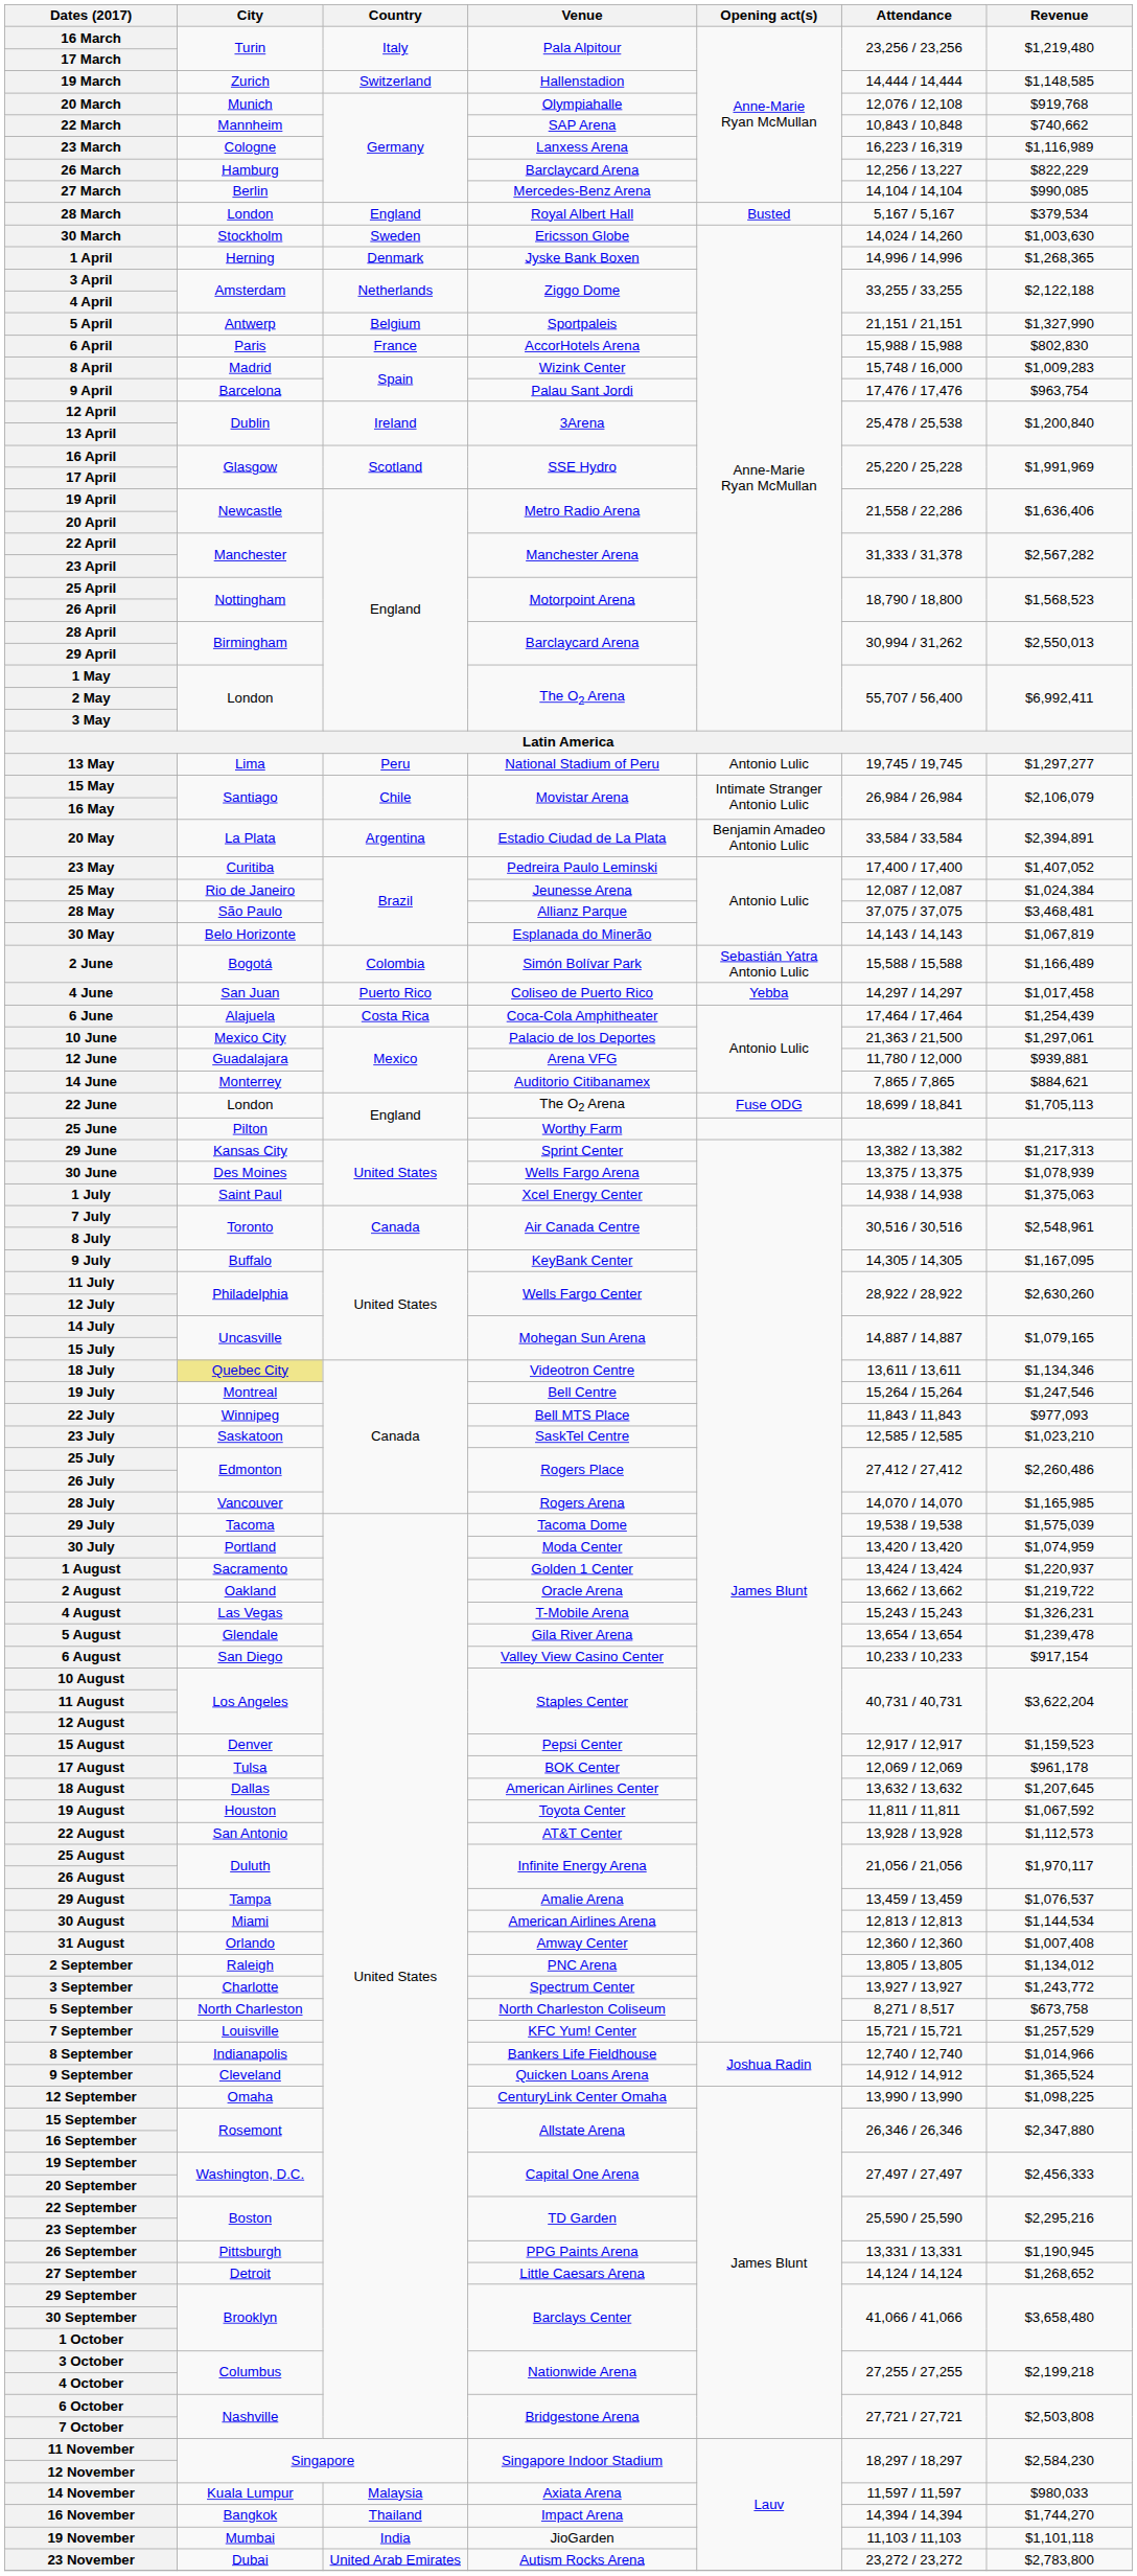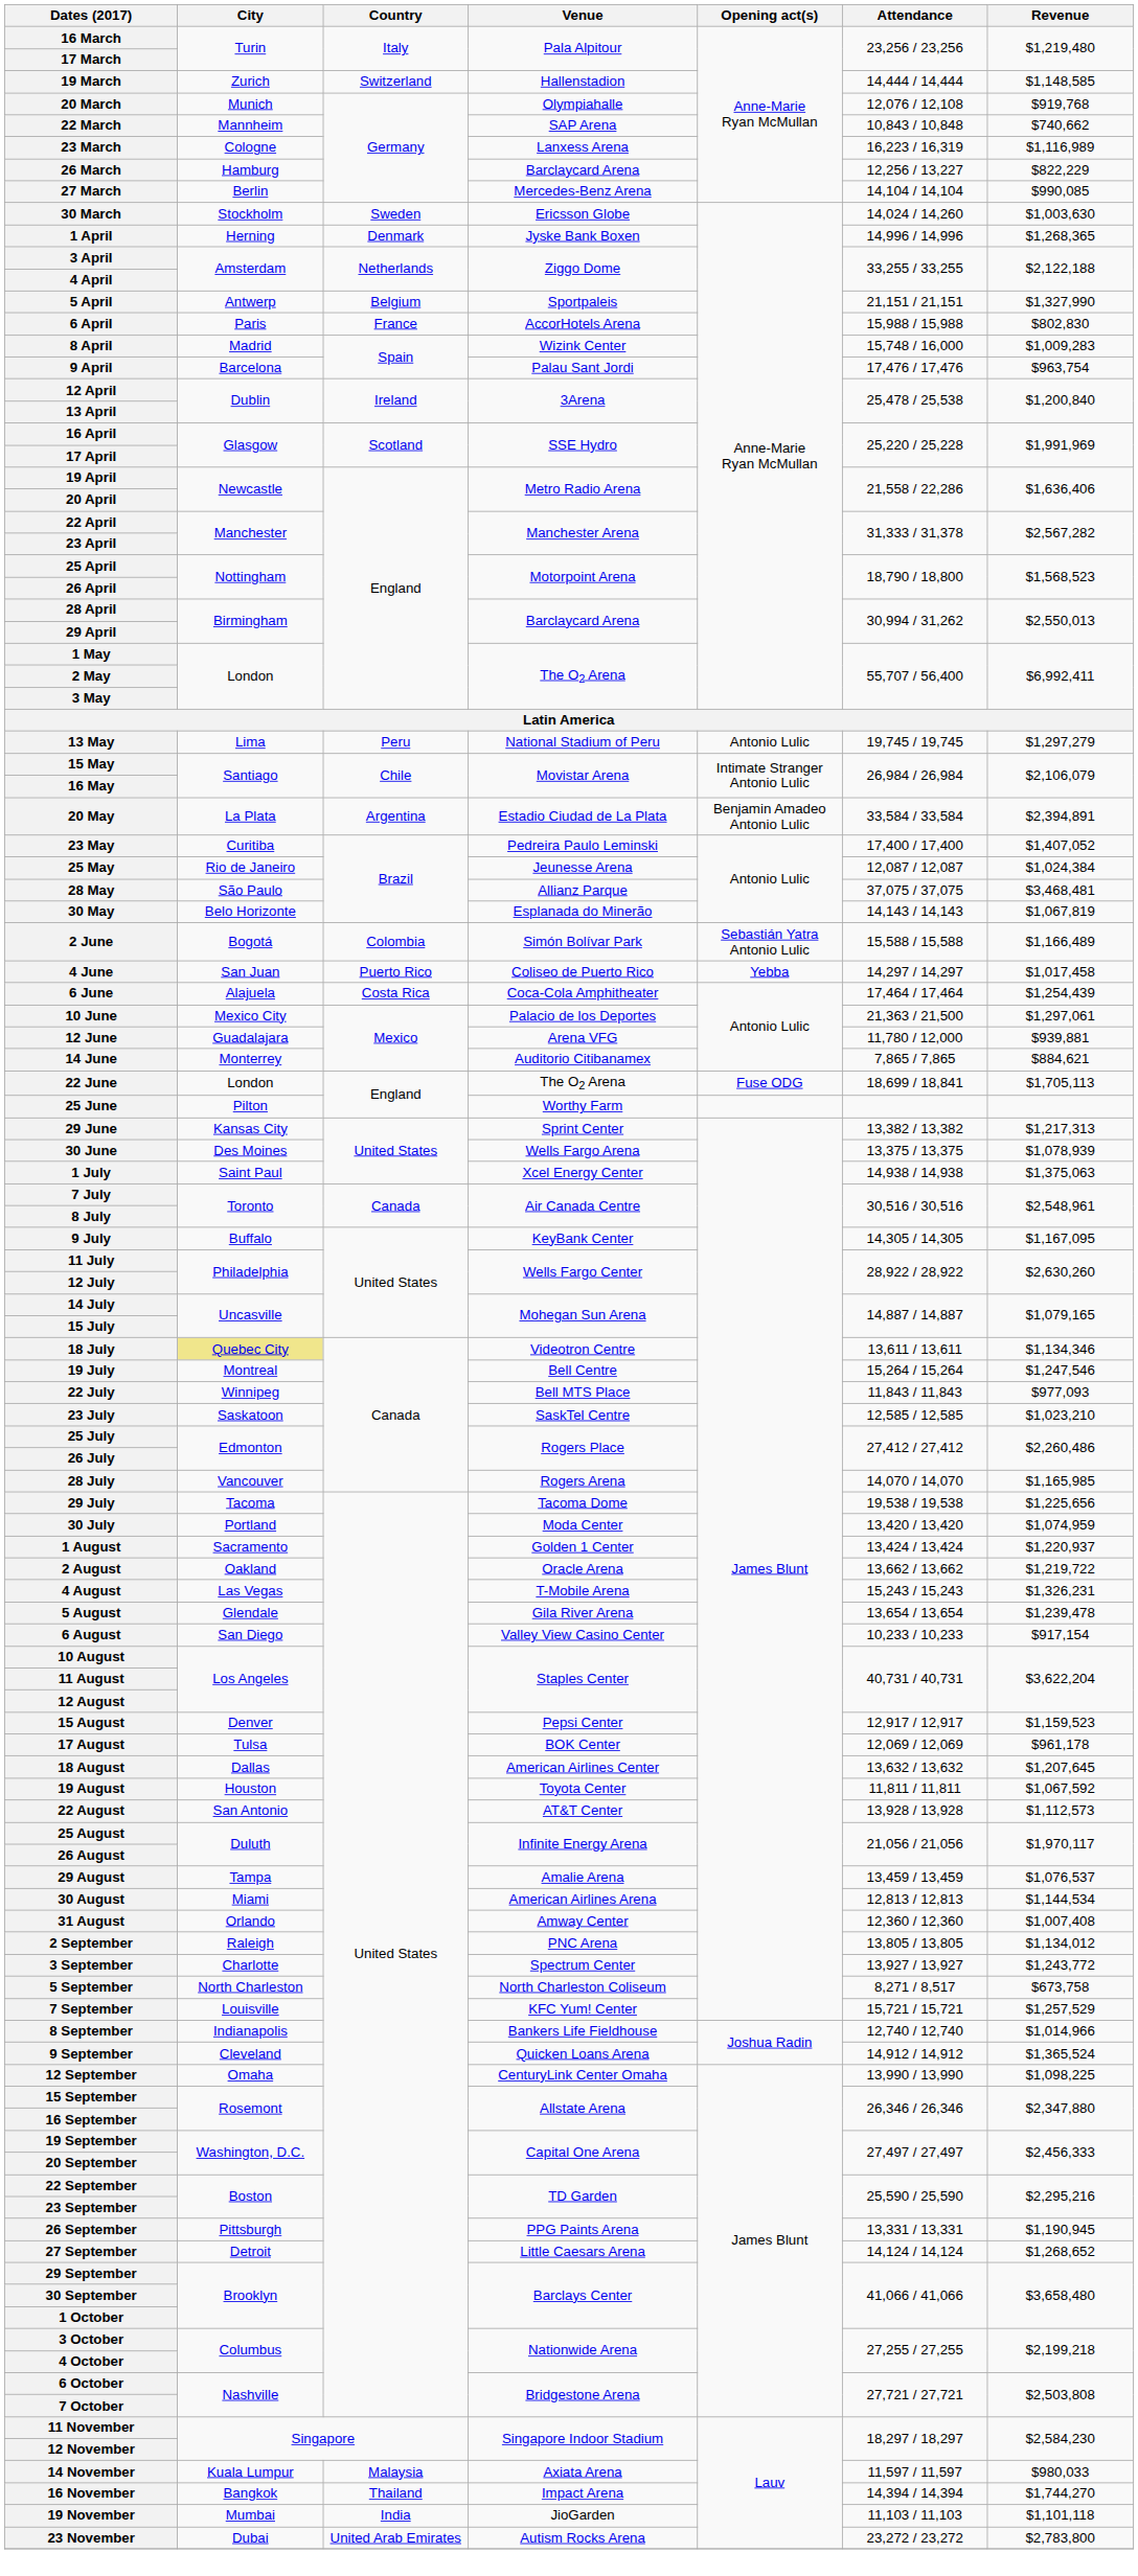- row: 28 March | London | England | Royal Albert Hall | Busted | 5,167 / 5,167 | $379,534
13 May | Revenue: $1,297,277 -> $1,297,279
29 July | Revenue: $1,575,039 -> $1,225,656
